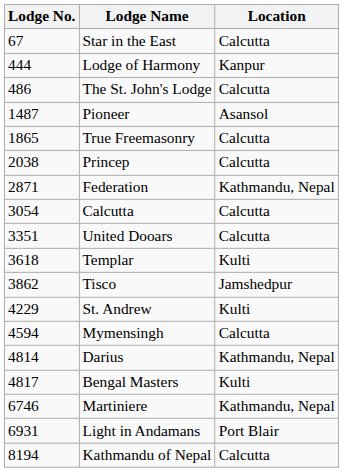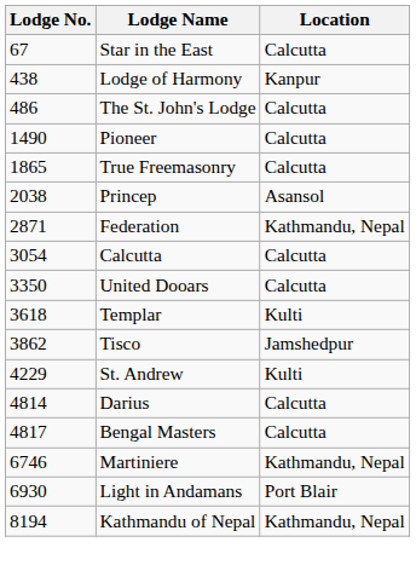Lodge of Harmony | Lodge No.: 444 -> 438
Pioneer | Lodge No.: 1487 -> 1490
Pioneer | Location: Asansol -> Calcutta
Princep | Location: Calcutta -> Asansol
United Dooars | Lodge No.: 3351 -> 3350
- row: 4594 | Mymensingh | Calcutta
Darius | Location: Kathmandu, Nepal -> Calcutta
Bengal Masters | Location: Kulti -> Calcutta
Light in Andamans | Lodge No.: 6931 -> 6930
Kathmandu of Nepal | Location: Calcutta -> Kathmandu, Nepal
